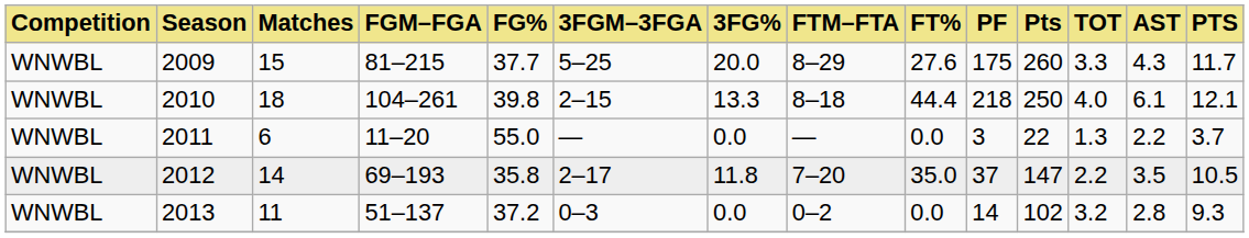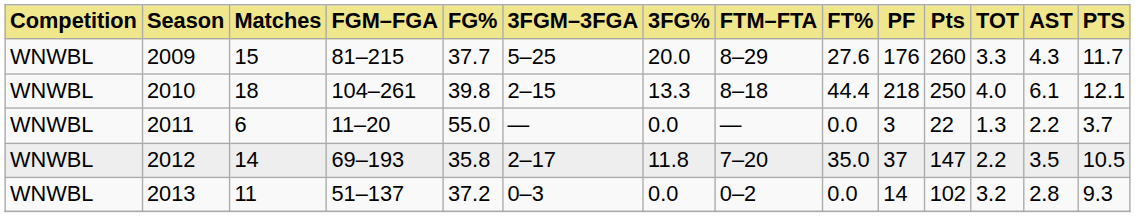2009 | PF: 175 -> 176
